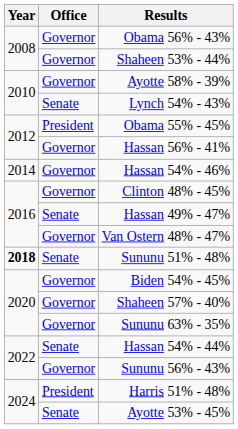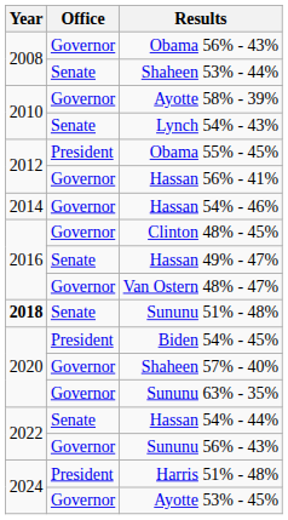Shaheen 53% - 44% | Office: Governor -> Senate
Biden 54% - 45% | Office: Governor -> President
Ayotte 53% - 45% | Office: Senate -> Governor
